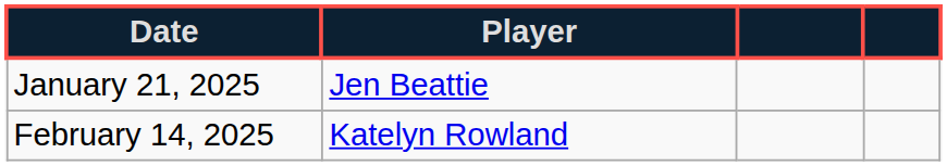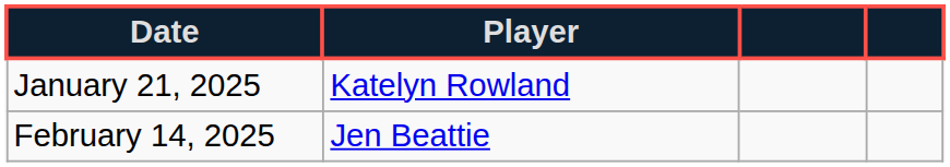January 21, 2025 | Player: Jen Beattie -> Katelyn Rowland
February 14, 2025 | Player: Katelyn Rowland -> Jen Beattie
